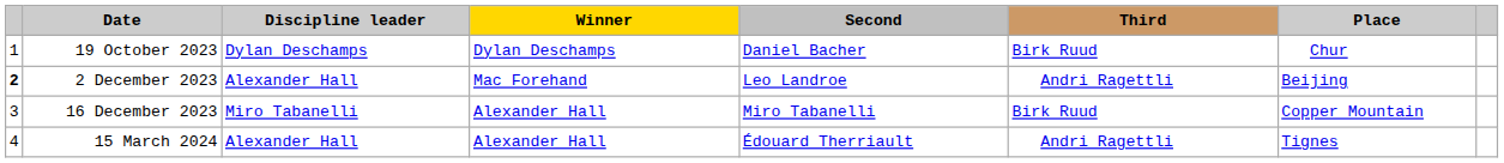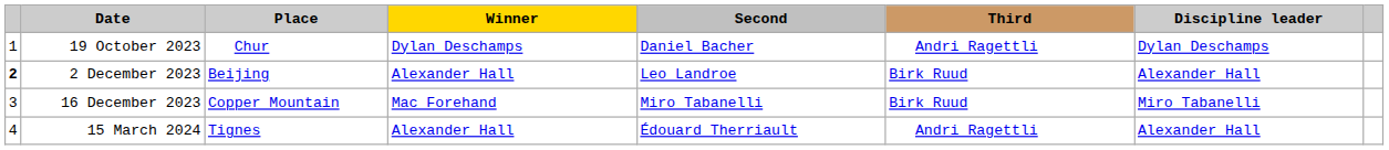columns swapped: Place <-> Discipline leader
19 October 2023 | Third: Birk Ruud -> Andri Ragettli
2 December 2023 | Winner: Mac Forehand -> Alexander Hall
2 December 2023 | Third: Andri Ragettli -> Birk Ruud
16 December 2023 | Winner: Alexander Hall -> Mac Forehand
